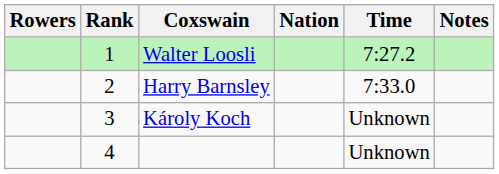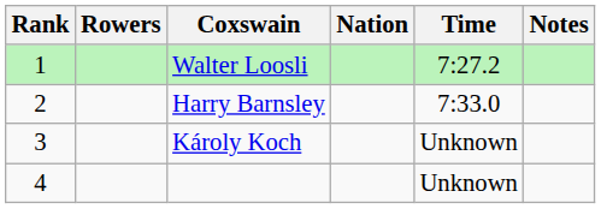columns swapped: Rank <-> Rowers
